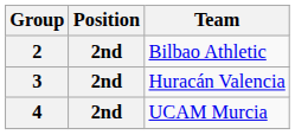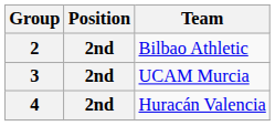3 | Team: Huracán Valencia -> UCAM Murcia
4 | Team: UCAM Murcia -> Huracán Valencia
